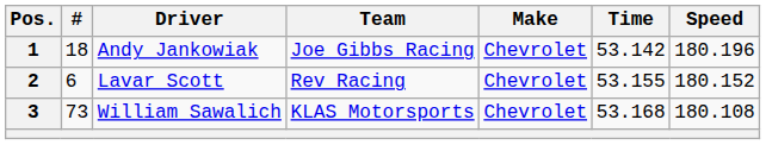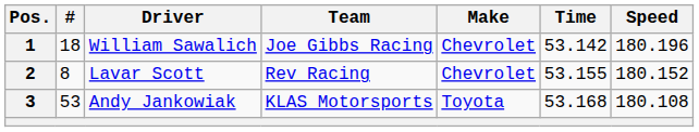1 | Driver: Andy Jankowiak -> William Sawalich
2 | #: 6 -> 8
3 | #: 73 -> 53
3 | Driver: William Sawalich -> Andy Jankowiak
3 | Make: Chevrolet -> Toyota
